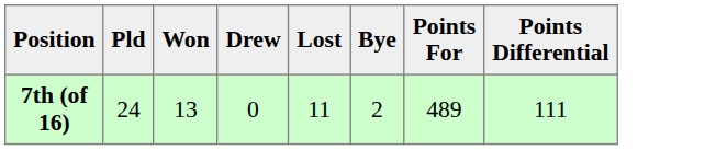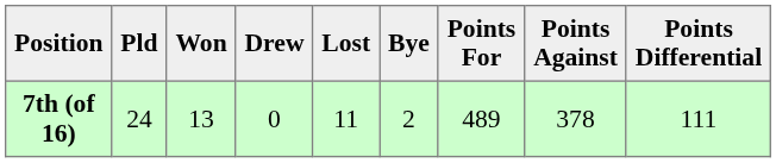+ column: Points Against | 378
